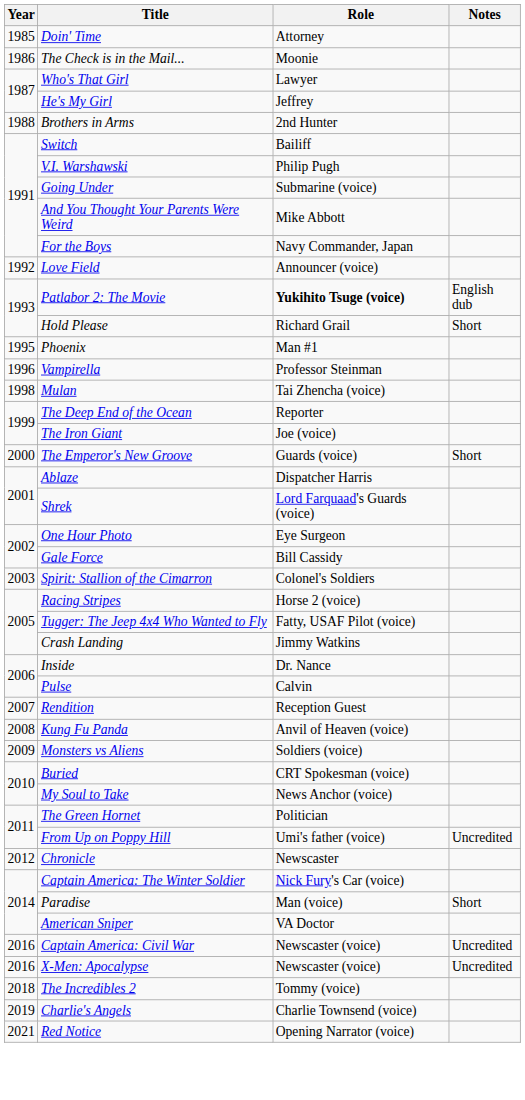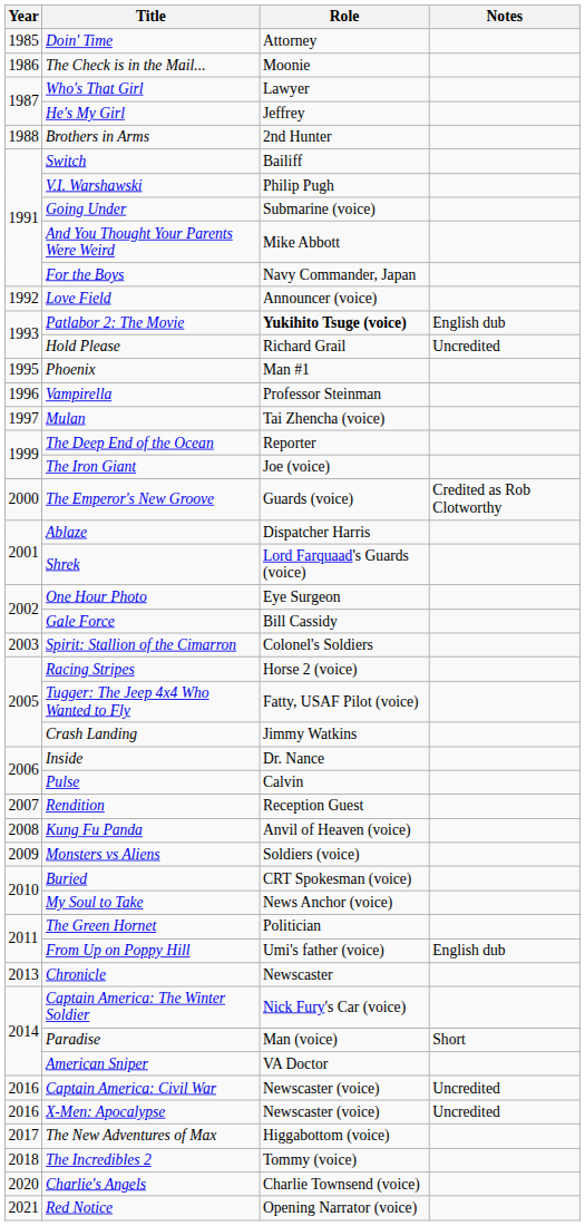Hold Please | Notes: Short -> Uncredited
Mulan | Year: 1998 -> 1997
The Emperor's New Groove | Notes: Short -> Credited as Rob Clotworthy
From Up on Poppy Hill | Notes: Uncredited -> English dub
Chronicle | Year: 2012 -> 2013
+ row: 2017 | The New Adventures of Max | Higgabottom (voice)
Charlie's Angels | Year: 2019 -> 2020
